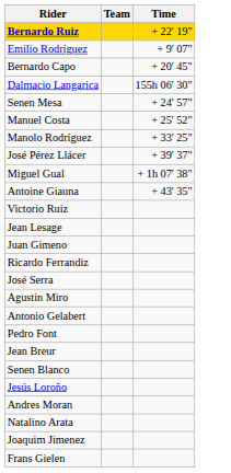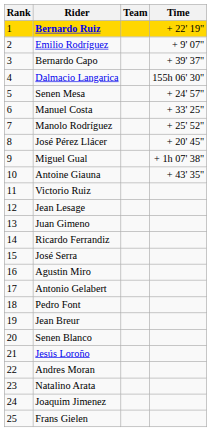+ column: Rank | 1 | 2 | 3 | 4 | 5 | 6 | 7 | 8 | 9 | 10 | 11 | 12 | 13 | 14 | 15 | 16 | 17 | 18 | 19 | 20 | 21 | 22 | 23 | 24 | 25
Bernardo Capo | Time: + 20' 45" -> + 39' 37"
Manuel Costa | Time: + 25' 52" -> + 33' 25"
Manolo Rodríguez | Time: + 33' 25" -> + 25' 52"
José Pérez Llácer | Time: + 39' 37" -> + 20' 45"
